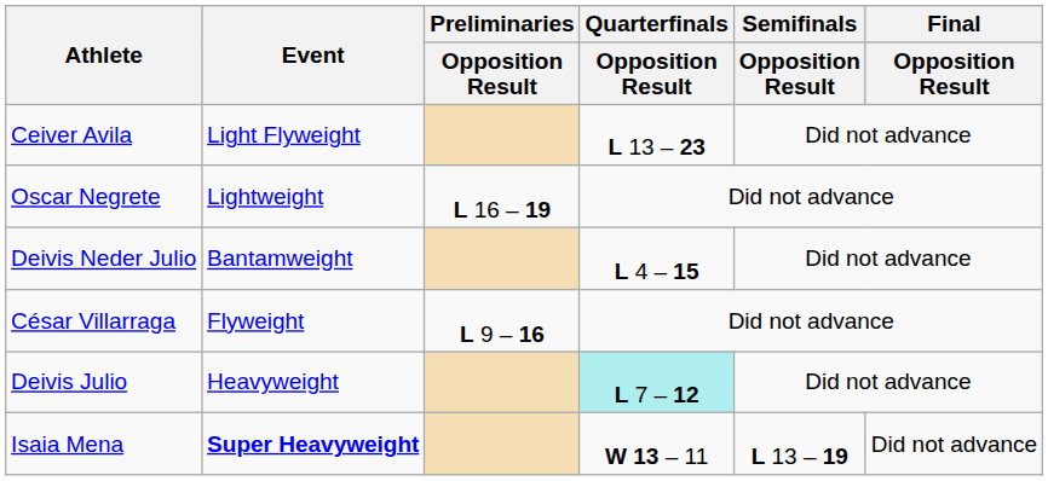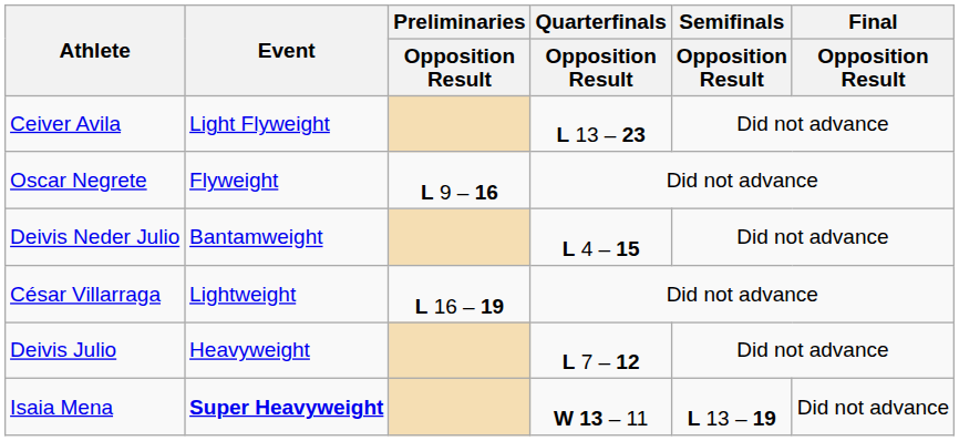Oscar Negrete | Event: Lightweight -> Flyweight
Oscar Negrete | Preliminaries / Opposition Result: L 16 – 19 -> L 9 – 16
César Villarraga | Event: Flyweight -> Lightweight
César Villarraga | Preliminaries / Opposition Result: L 9 – 16 -> L 16 – 19
Deivis Julio | Quarterfinals / Opposition Result: paleturquoise background -> no background
